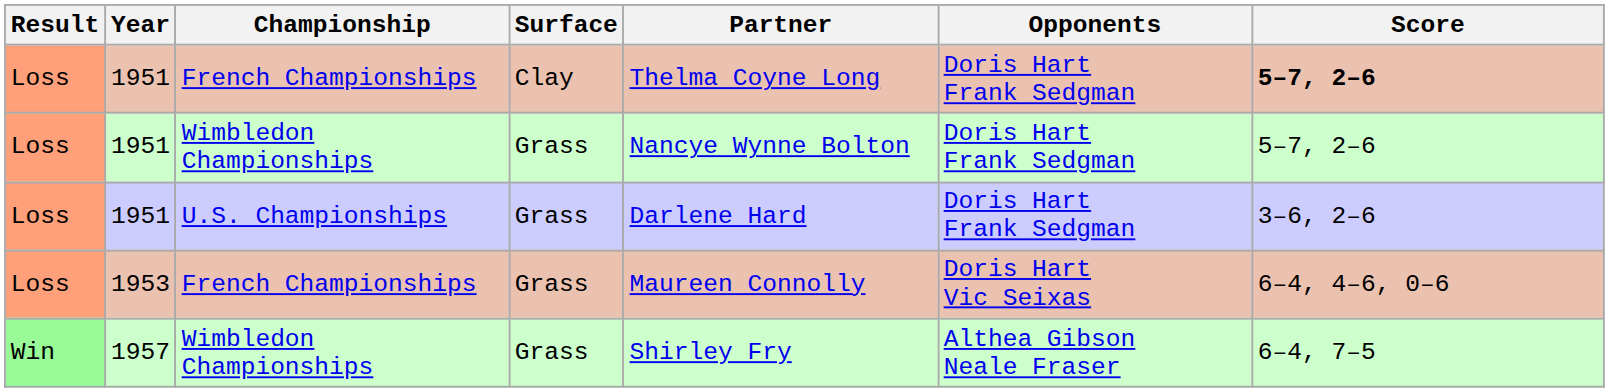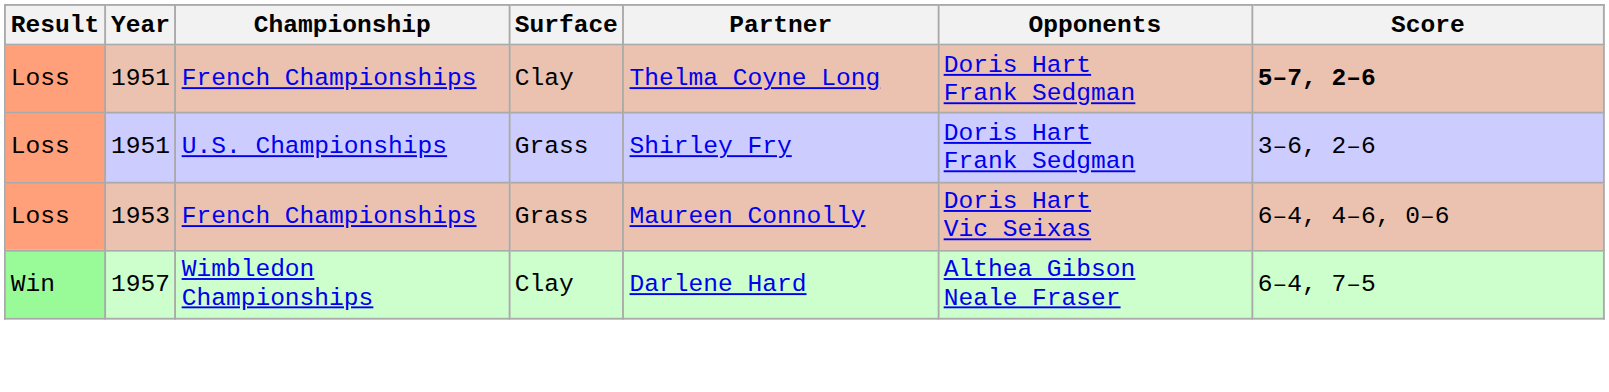- row: Loss | 1951 | Wimbledon Championships | Grass | Nancye Wynne Bolton | Doris Hart Frank Sedgman | 5–7, 2–6
1951 / U.S. Championships | Partner: Darlene Hard -> Shirley Fry
1957 | Surface: Grass -> Clay
1957 | Partner: Shirley Fry -> Darlene Hard
